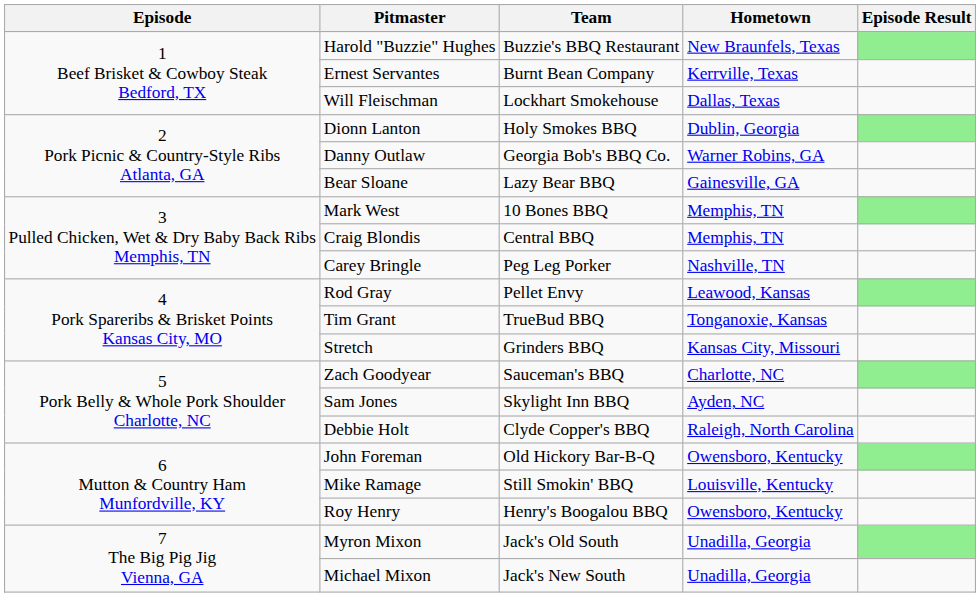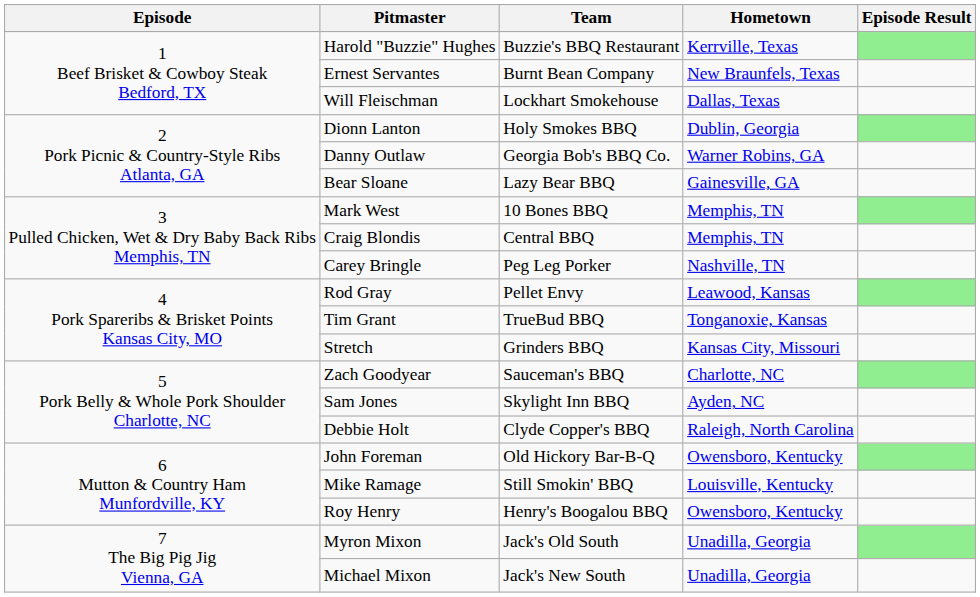Harold "Buzzie" Hughes | Hometown: New Braunfels, Texas -> Kerrville, Texas
Ernest Servantes | Hometown: Kerrville, Texas -> New Braunfels, Texas
